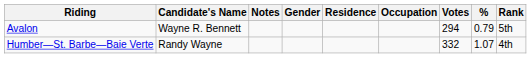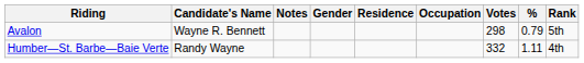Avalon | Votes: 294 -> 298
Humber—St. Barbe—Baie Verte | %: 1.07 -> 1.11
